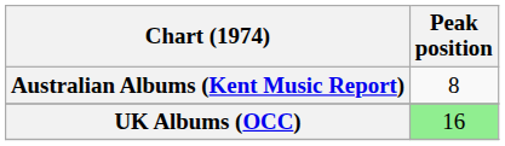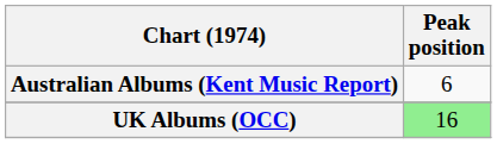Australian Albums (Kent Music Report) | Peak position: 8 -> 6
